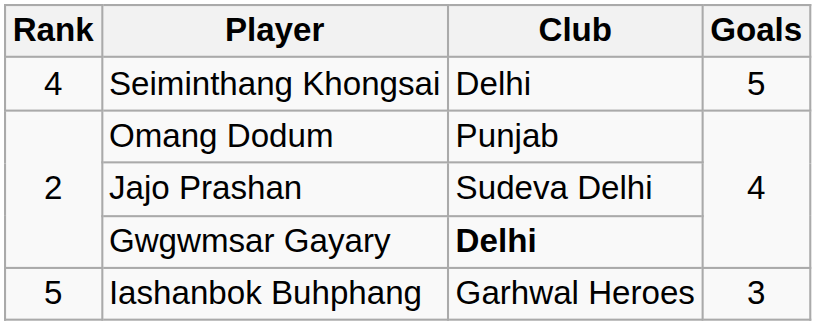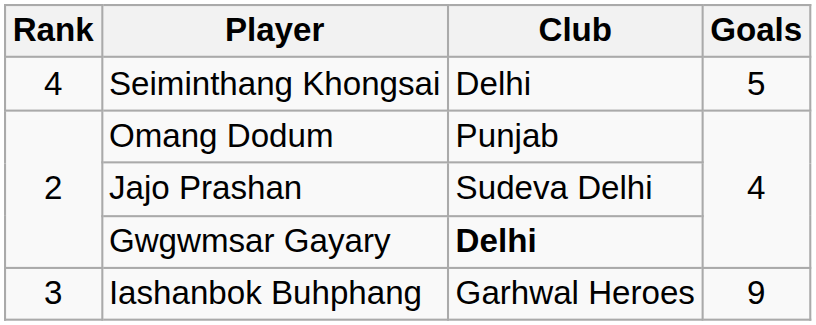Iashanbok Buhphang | Rank: 5 -> 3
Iashanbok Buhphang | Goals: 3 -> 9
